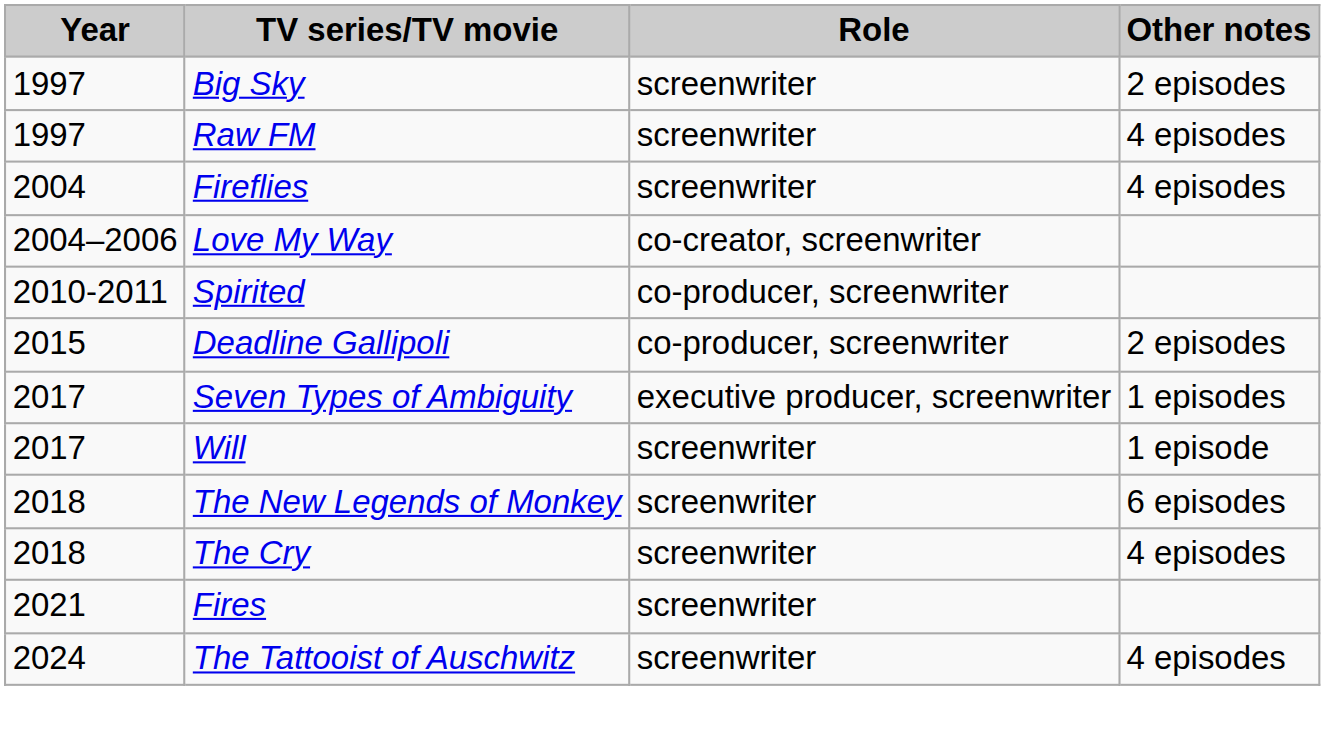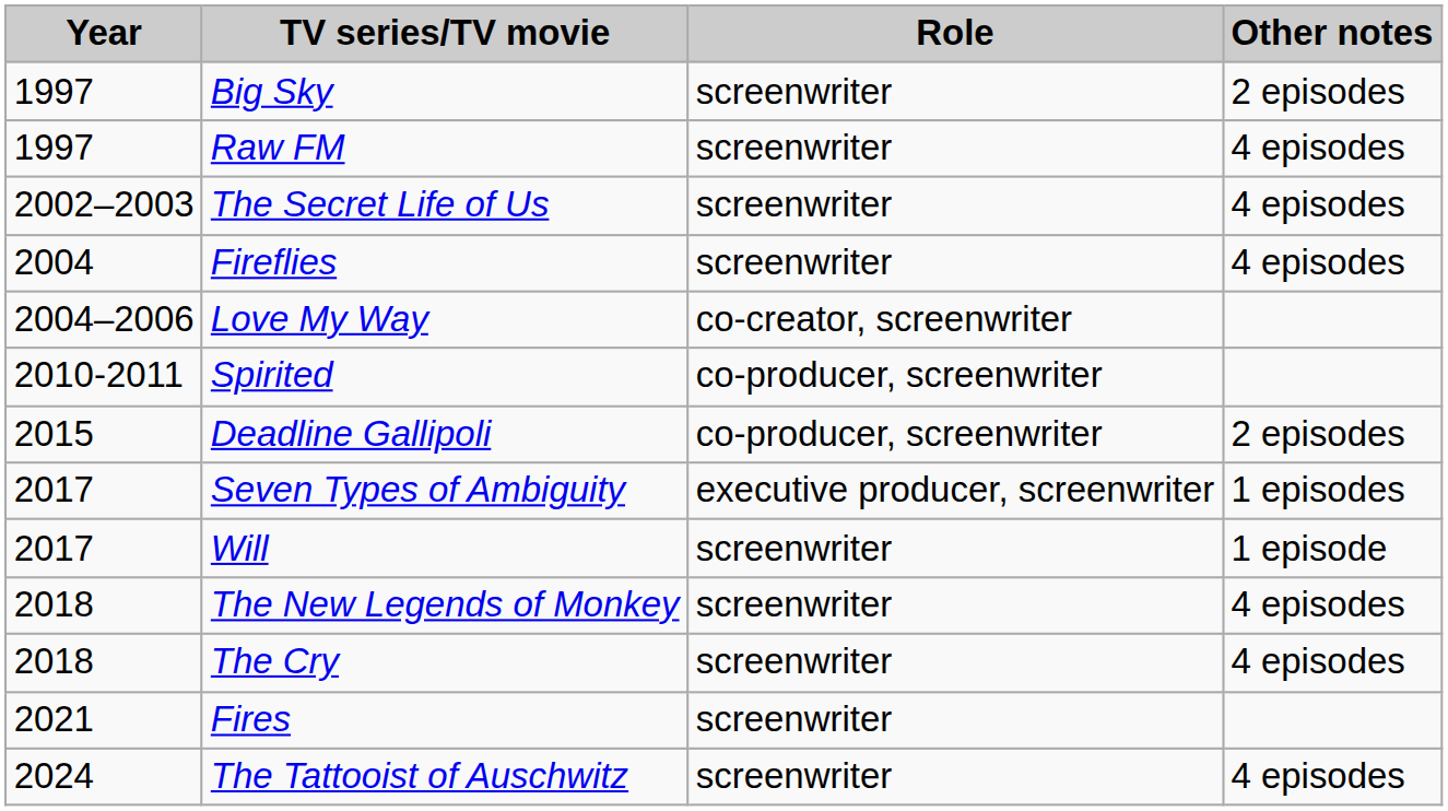+ row: 2002–2003 | The Secret Life of Us | screenwriter | 4 episodes
The New Legends of Monkey | Other notes: 6 episodes -> 4 episodes
